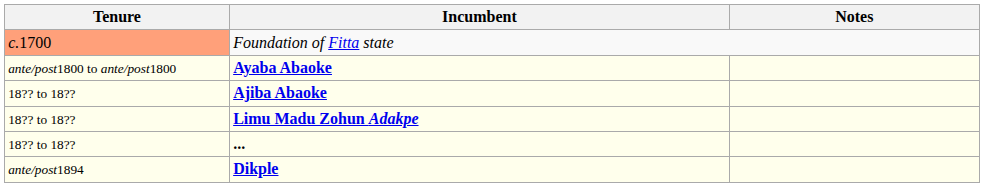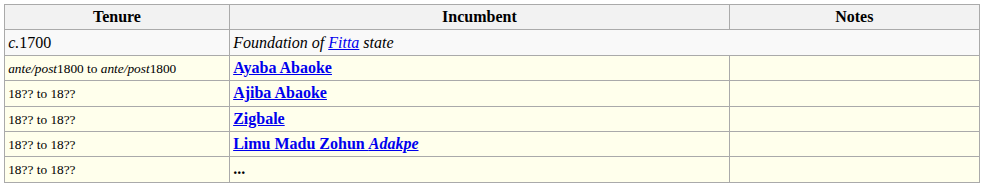Foundation of Fitta state | Tenure: lightsalmon background -> no background
+ row: 18?? to 18?? | Zigbale
- row: ante/post1894 | Dikple
